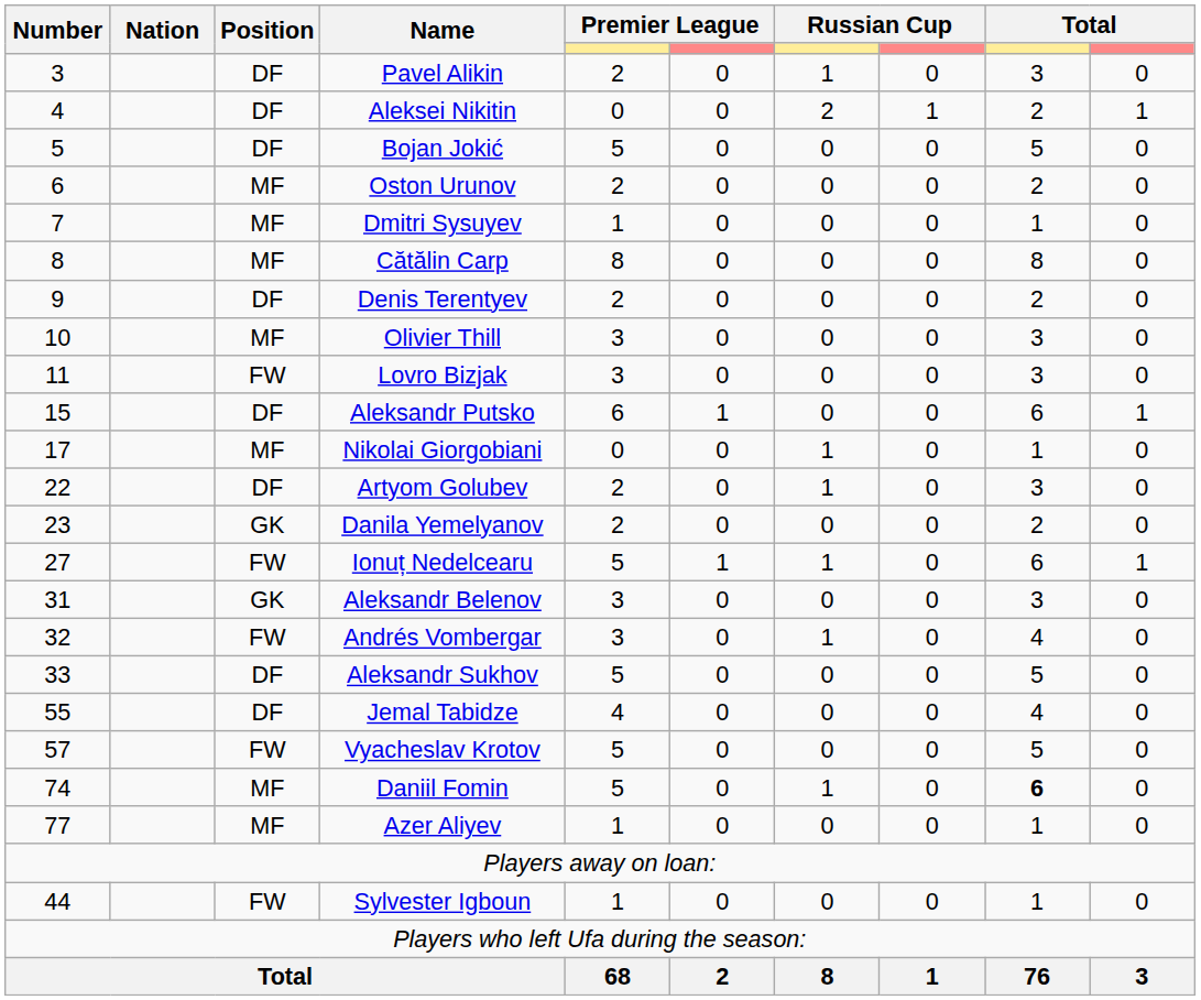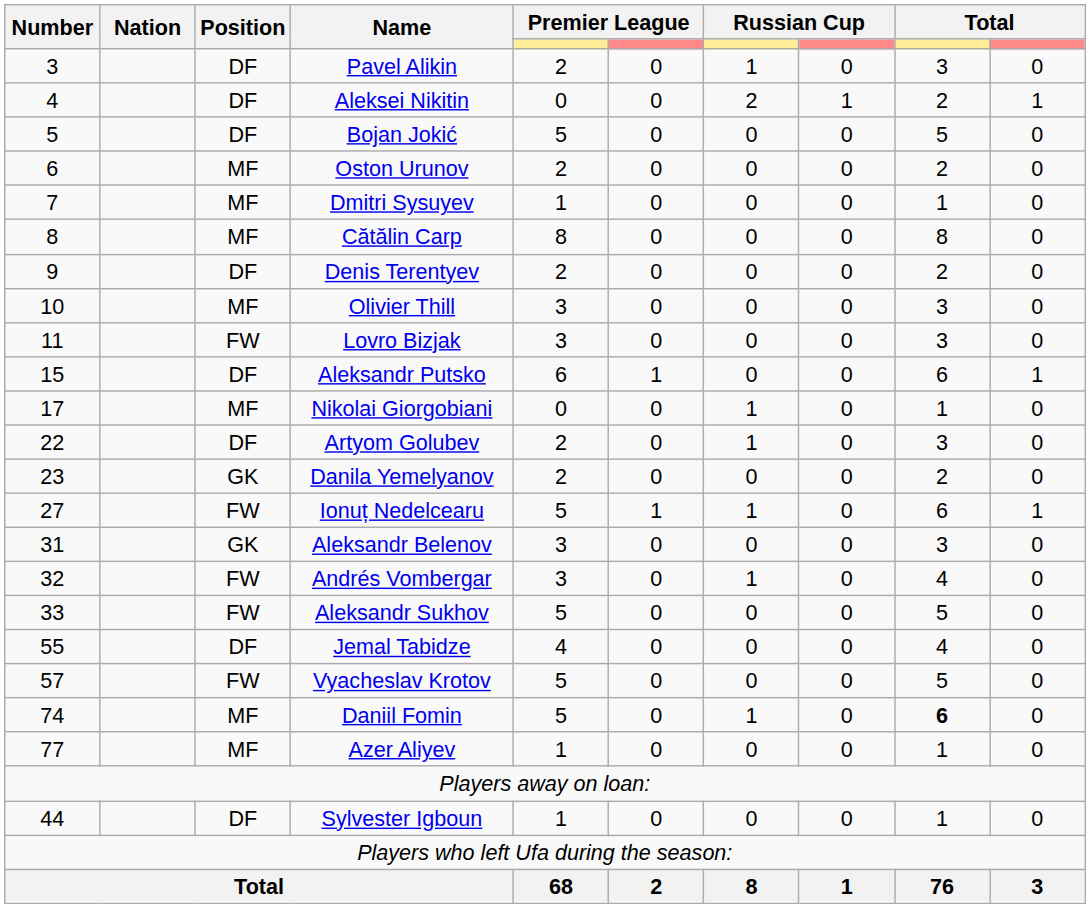Aleksandr Sukhov | Position: DF -> FW
Sylvester Igboun | Position: FW -> DF
